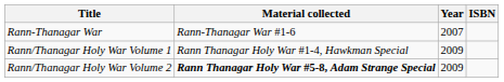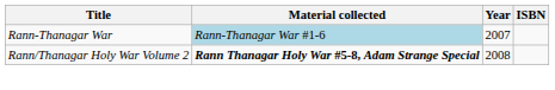Rann-Thanagar War | Material collected: no background -> lightblue background
- row: Rann/Thanagar Holy War Volume 1 | Rann Thanagar Holy War #1-4, Hawkman Special | 2009
Rann/Thanagar Holy War Volume 2 | Year: 2009 -> 2008
